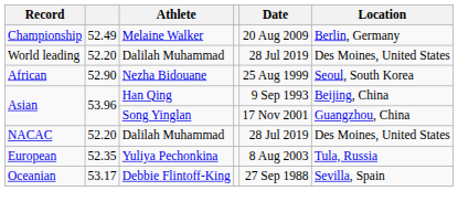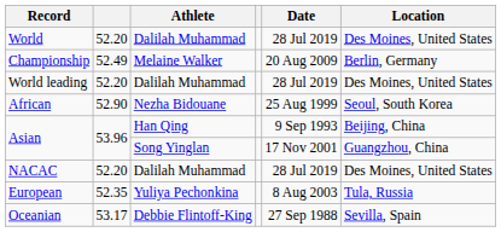+ row: World | 52.20 | Dalilah Muhammad | 28 Jul 2019 | Des Moines, United States
